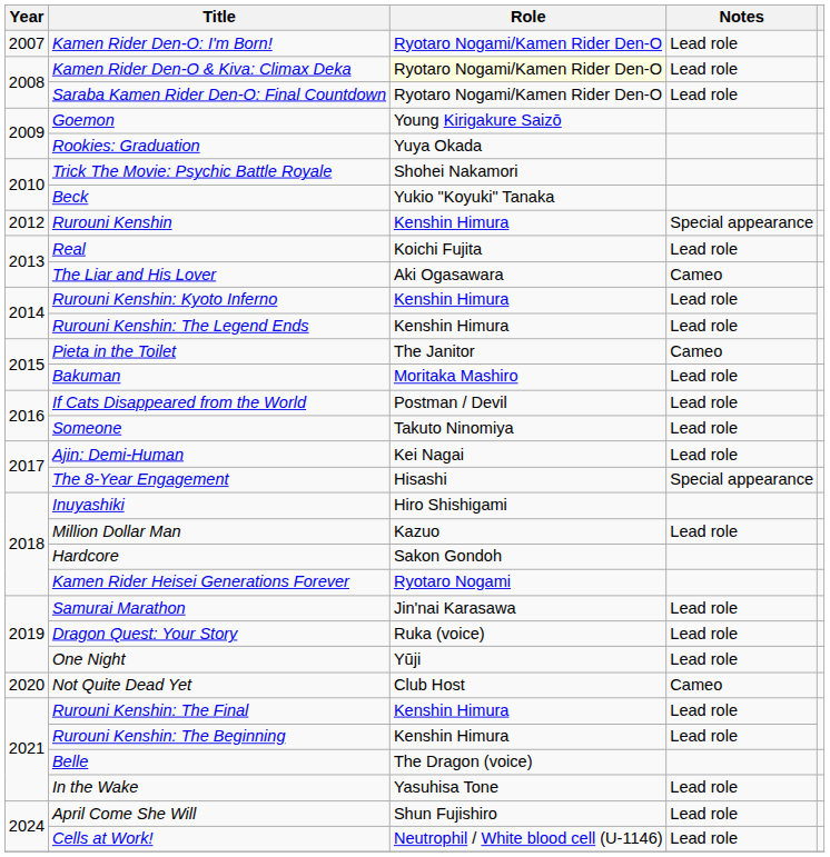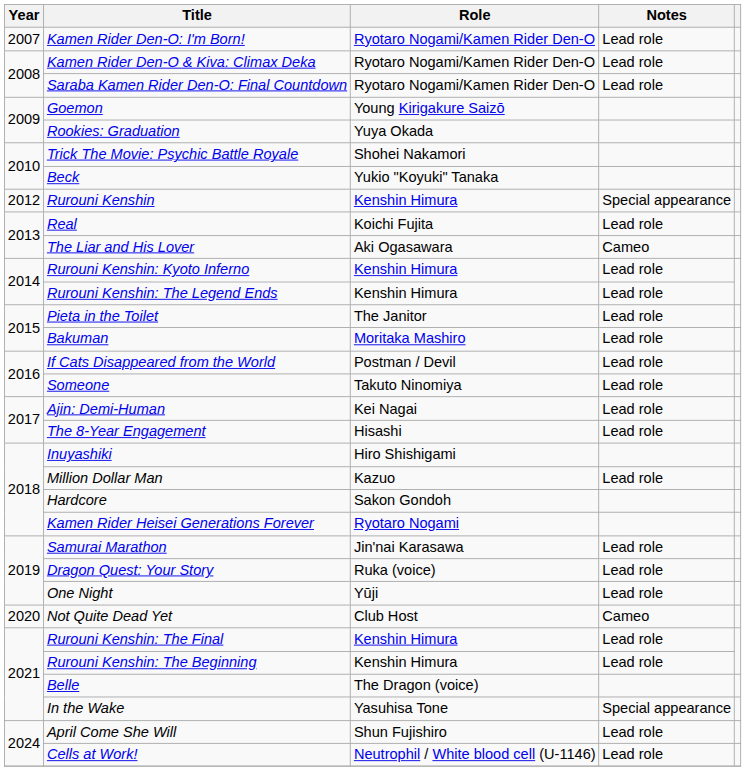Kamen Rider Den-O & Kiva: Climax Deka | Role: lightyellow background -> no background
Pieta in the Toilet | Notes: Cameo -> Lead role
The 8-Year Engagement | Notes: Special appearance -> Lead role
In the Wake | Notes: Lead role -> Special appearance
